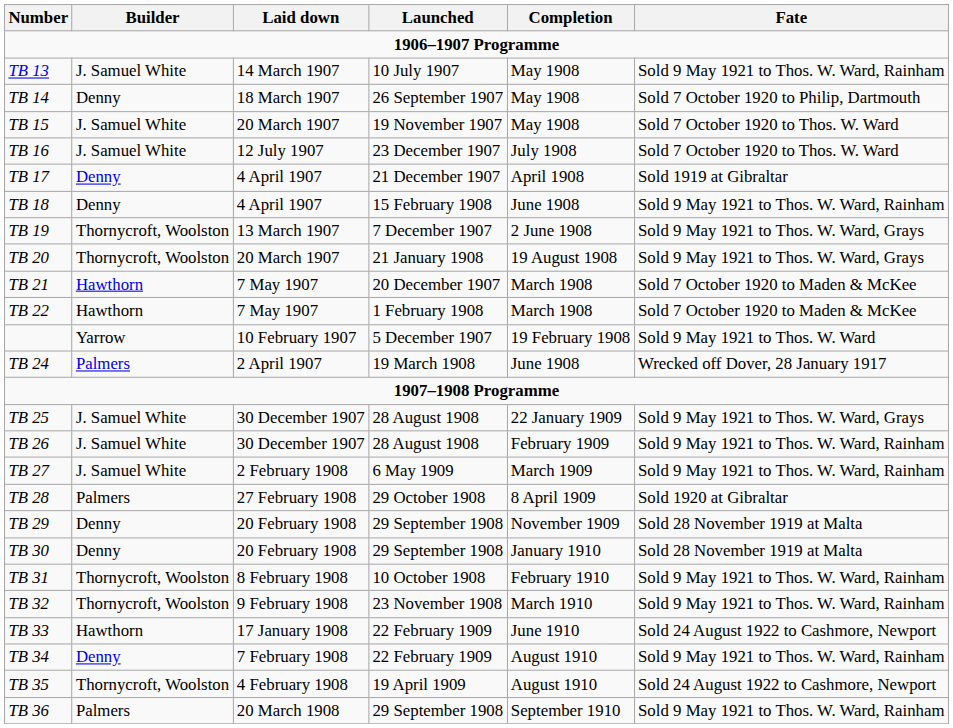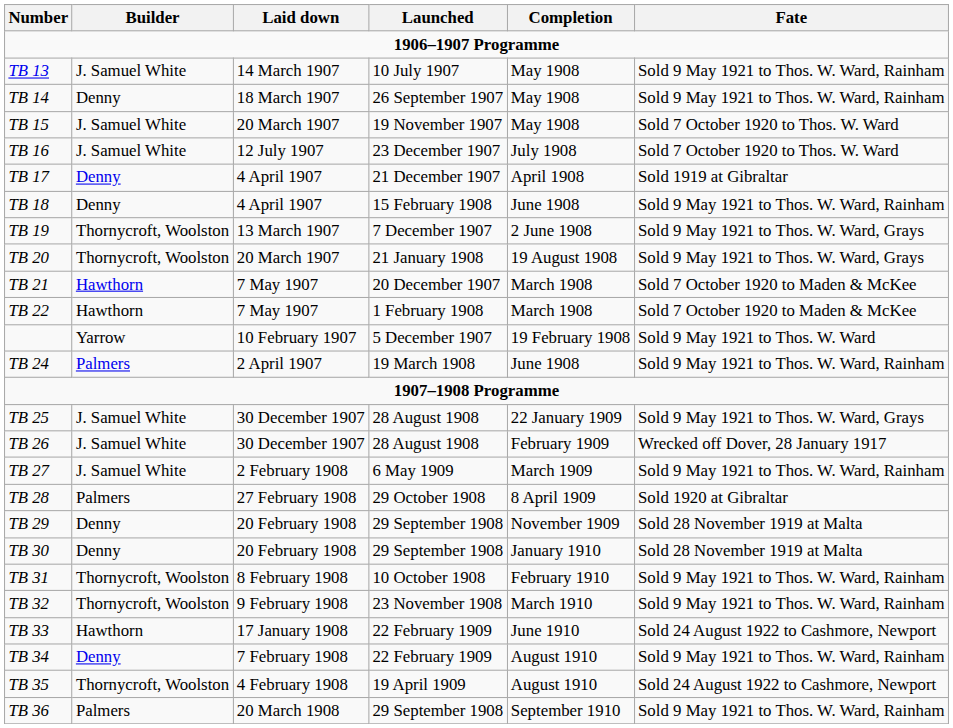TB 14 | Fate: Sold 7 October 1920 to Philip, Dartmouth -> Sold 9 May 1921 to Thos. W. Ward, Rainham
TB 24 | Fate: Wrecked off Dover, 28 January 1917 -> Sold 9 May 1921 to Thos. W. Ward, Rainham
TB 26 | Fate: Sold 9 May 1921 to Thos. W. Ward, Rainham -> Wrecked off Dover, 28 January 1917
